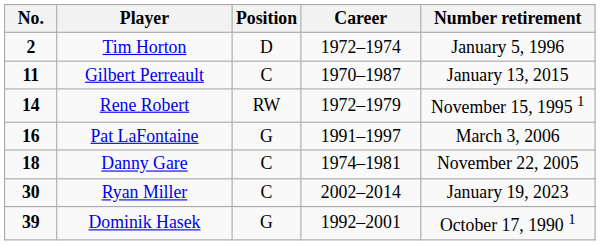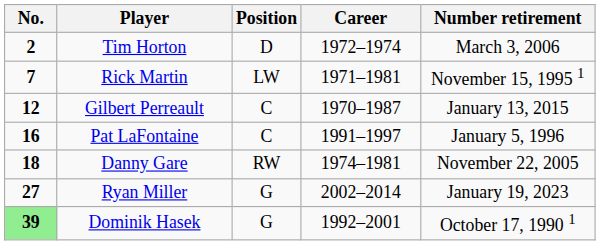Tim Horton | Number retirement: January 5, 1996 -> March 3, 2006
+ row: 7 | Rick Martin | LW | 1971–1981 | November 15, 1995 1
Gilbert Perreault | No.: 11 -> 12
- row: 14 | Rene Robert | RW | 1972–1979 | November 15, 1995 1
Pat LaFontaine | Position: G -> C
Pat LaFontaine | Number retirement: March 3, 2006 -> January 5, 1996
Danny Gare | Position: C -> RW
Ryan Miller | No.: 30 -> 27
Ryan Miller | Position: C -> G
Dominik Hasek | No.: no background -> lightgreen background
